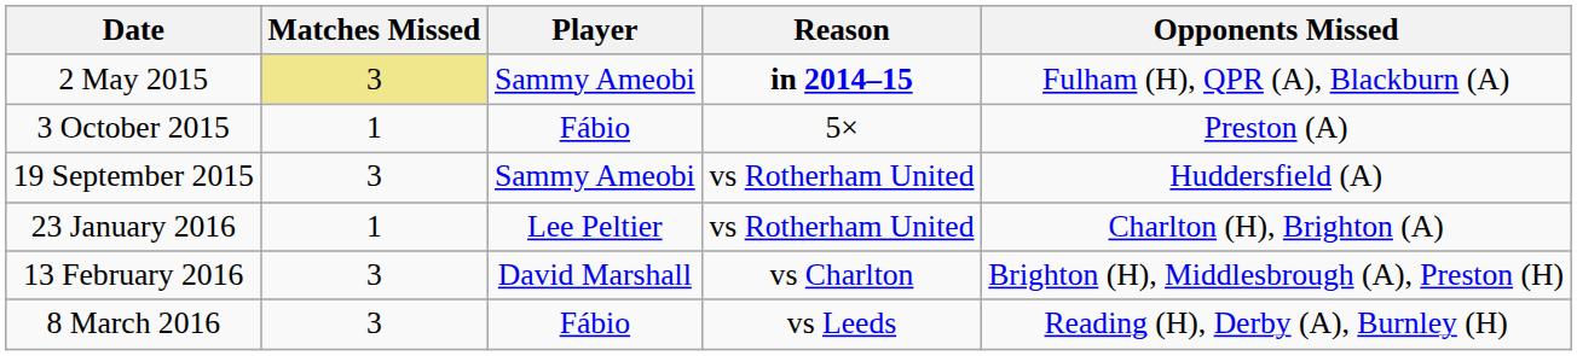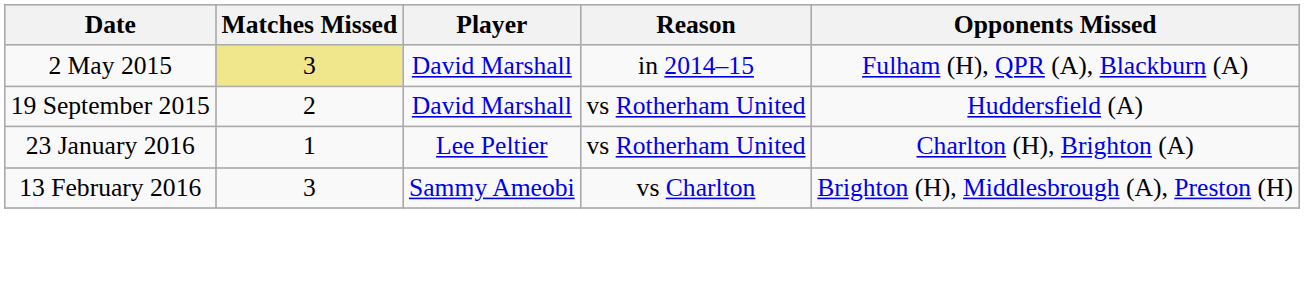2 May 2015 | Player: Sammy Ameobi -> David Marshall
2 May 2015 | Reason: bold -> normal
- row: 3 October 2015 | 1 | Fábio | 5× | Preston (A)
19 September 2015 | Matches Missed: 3 -> 2
19 September 2015 | Player: Sammy Ameobi -> David Marshall
13 February 2016 | Player: David Marshall -> Sammy Ameobi
- row: 8 March 2016 | 3 | Fábio | vs Leeds | Reading (H), Derby (A), Burnley (H)
